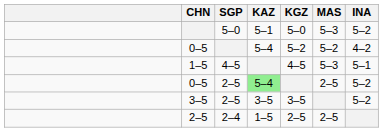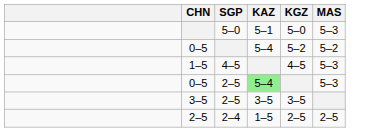- column: INA | 5–2 | 4–2 | 5–1 | 5–2 | 5–2
0–5 / 2–5 | MAS: 2–5 -> 5–3
